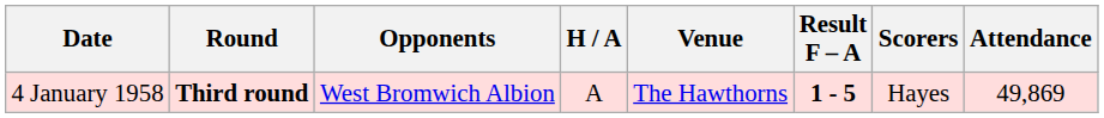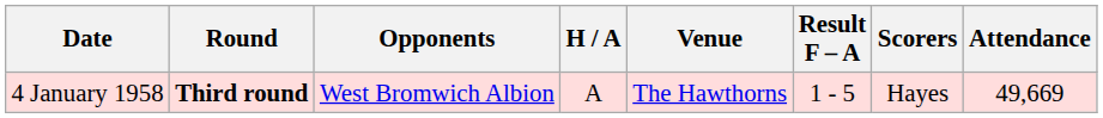4 January 1958 | Result F – A: bold -> normal
4 January 1958 | Attendance: 49,869 -> 49,669
